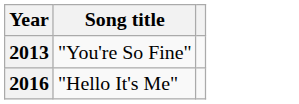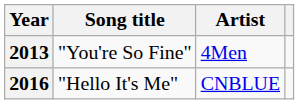+ column: Artist | 4Men | CNBLUE
